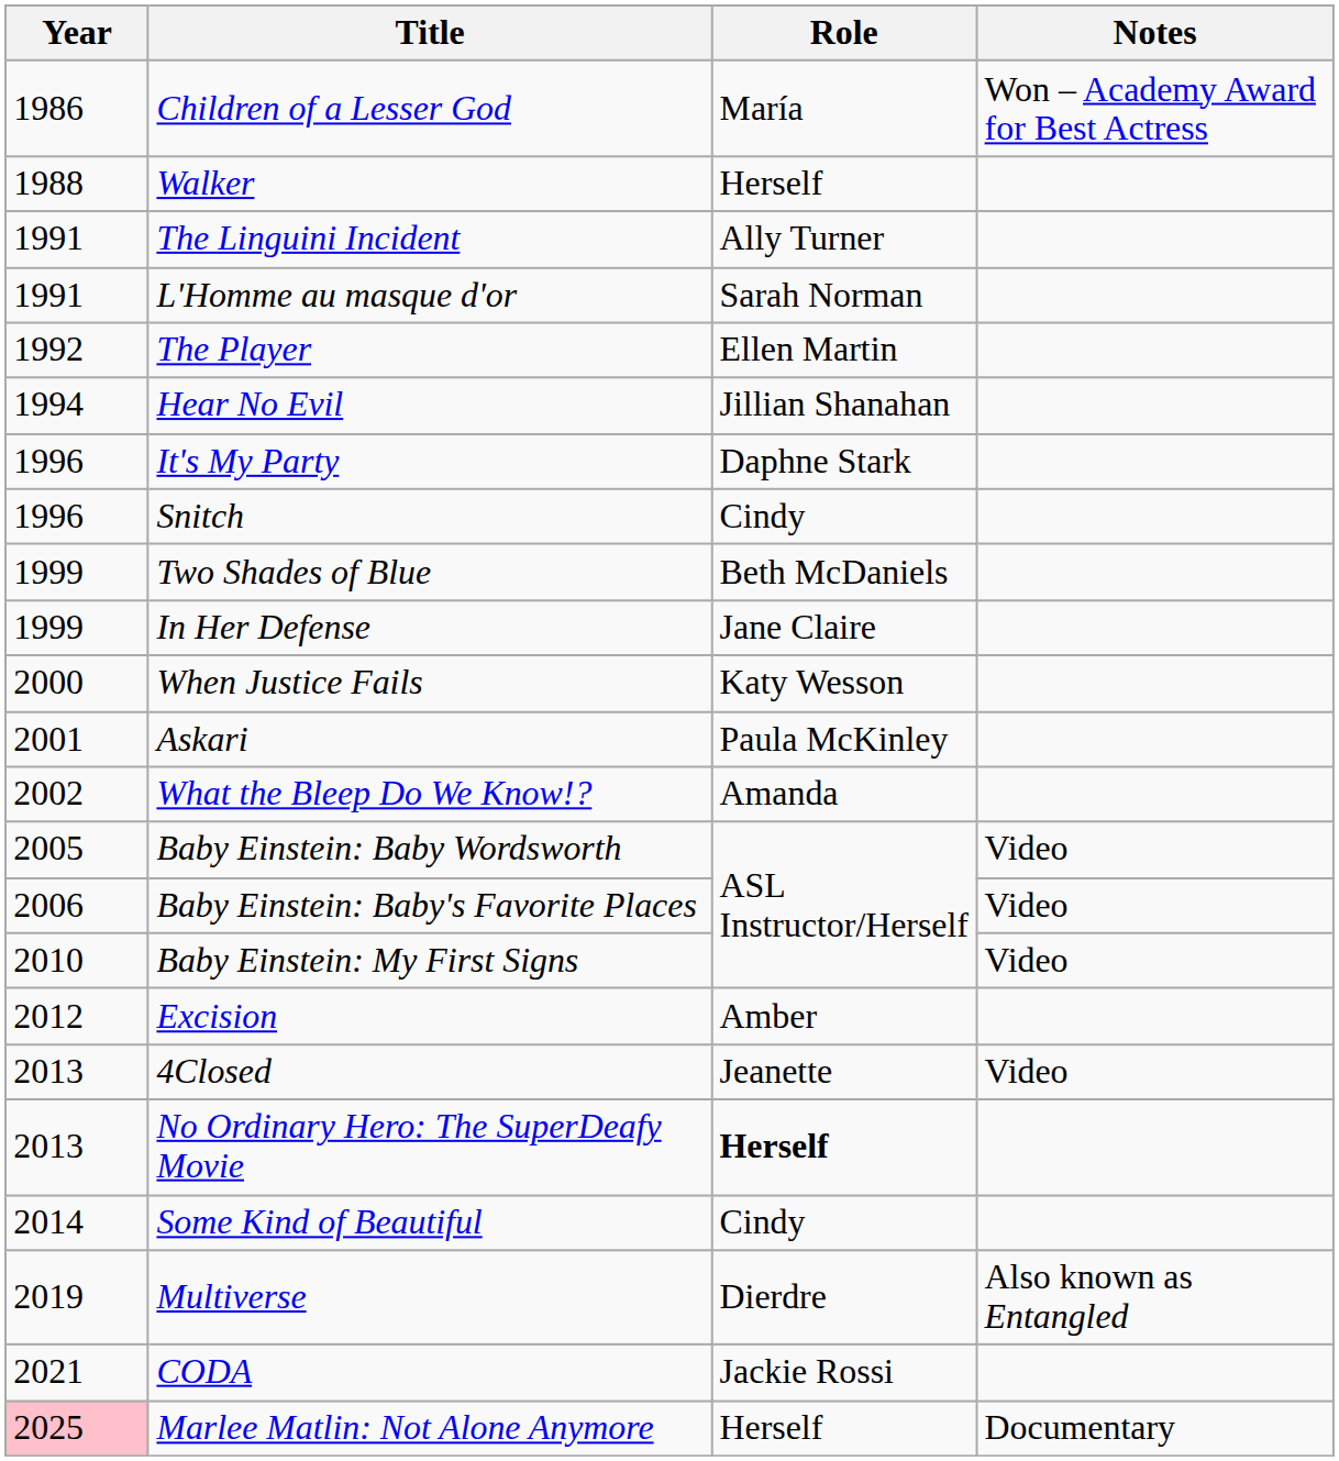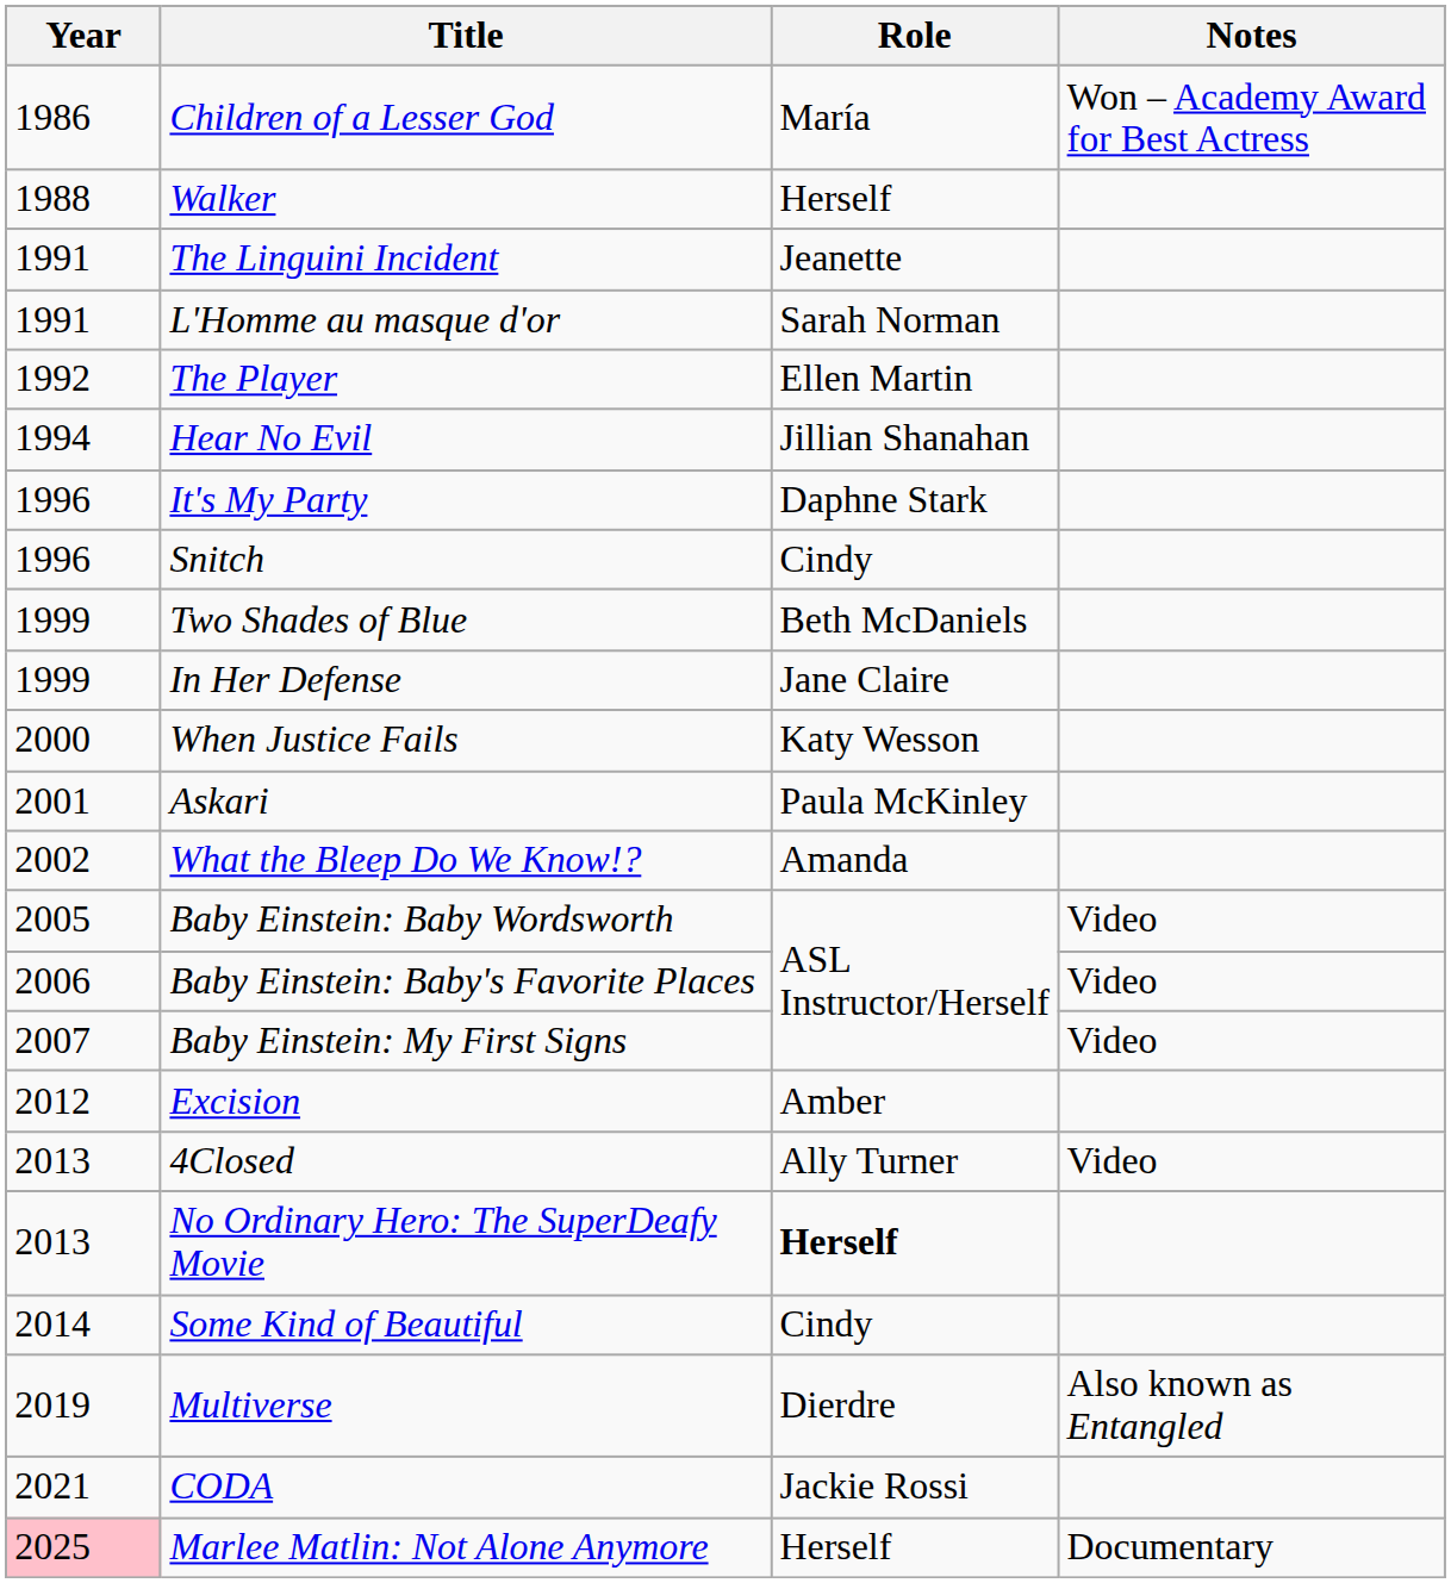The Linguini Incident | Role: Ally Turner -> Jeanette
Baby Einstein: My First Signs | Year: 2010 -> 2007
4Closed | Role: Jeanette -> Ally Turner
